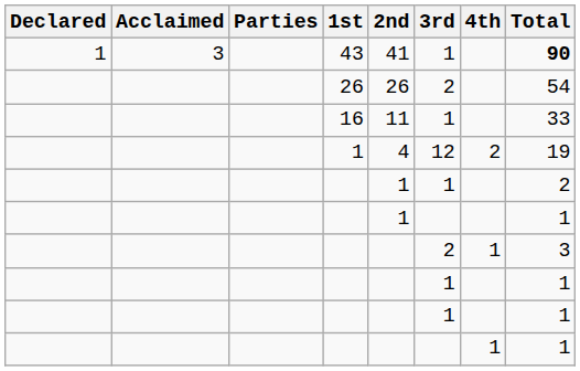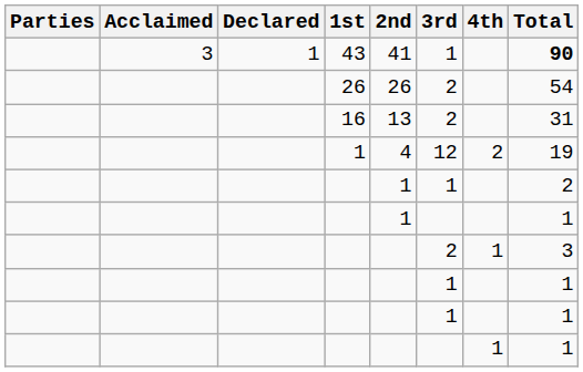columns swapped: Parties <-> Declared
16 | 2nd: 11 -> 13
16 | 3rd: 1 -> 2
16 | Total: 33 -> 31
